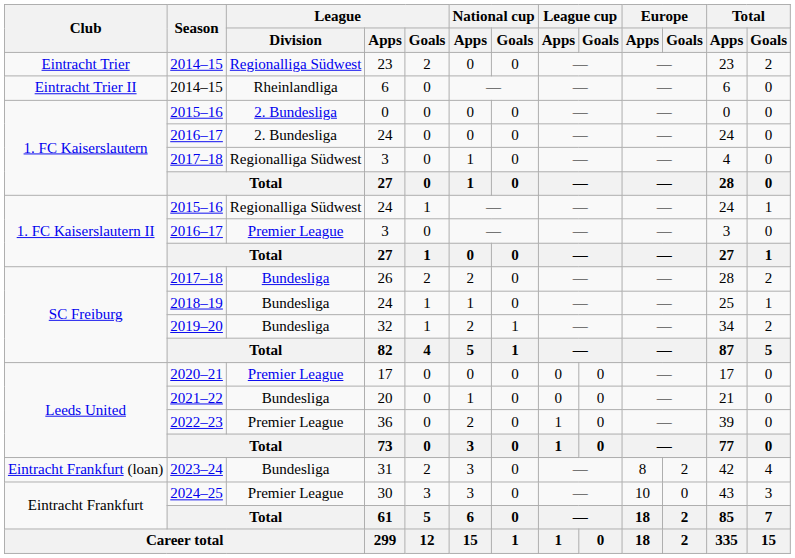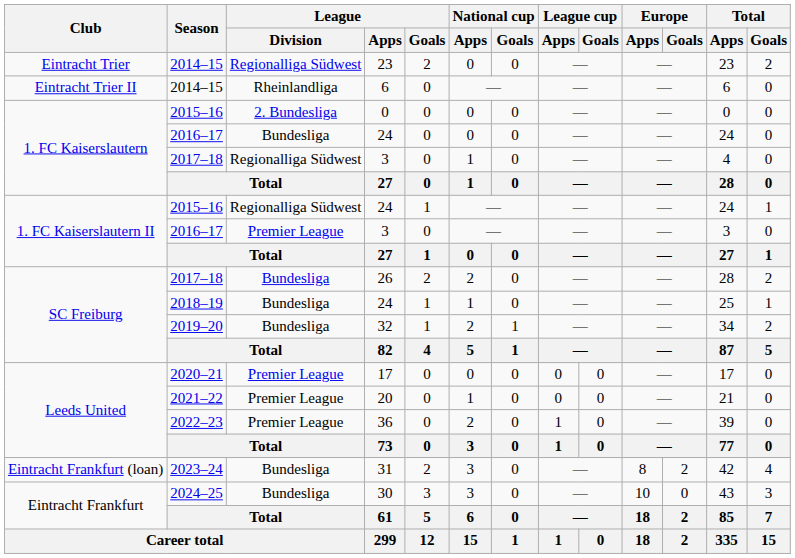2016–17 / 24 | League / Division: 2. Bundesliga -> Bundesliga
20 | League / Division: Bundesliga -> Premier League
30 | League / Division: Premier League -> Bundesliga
